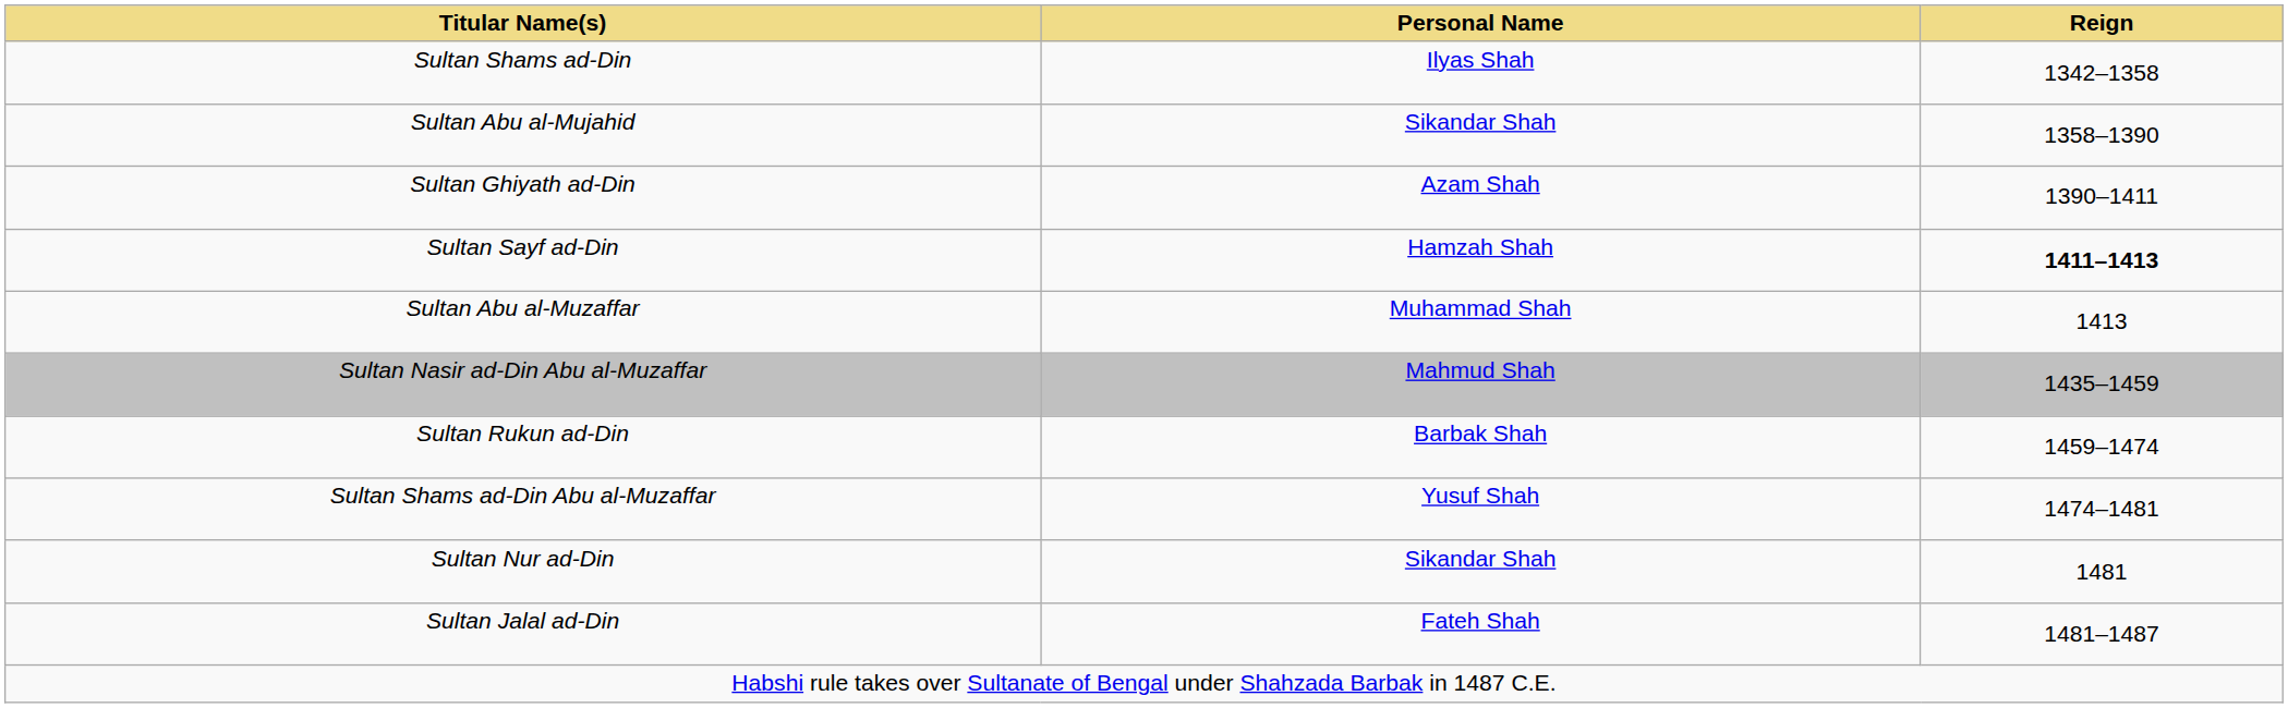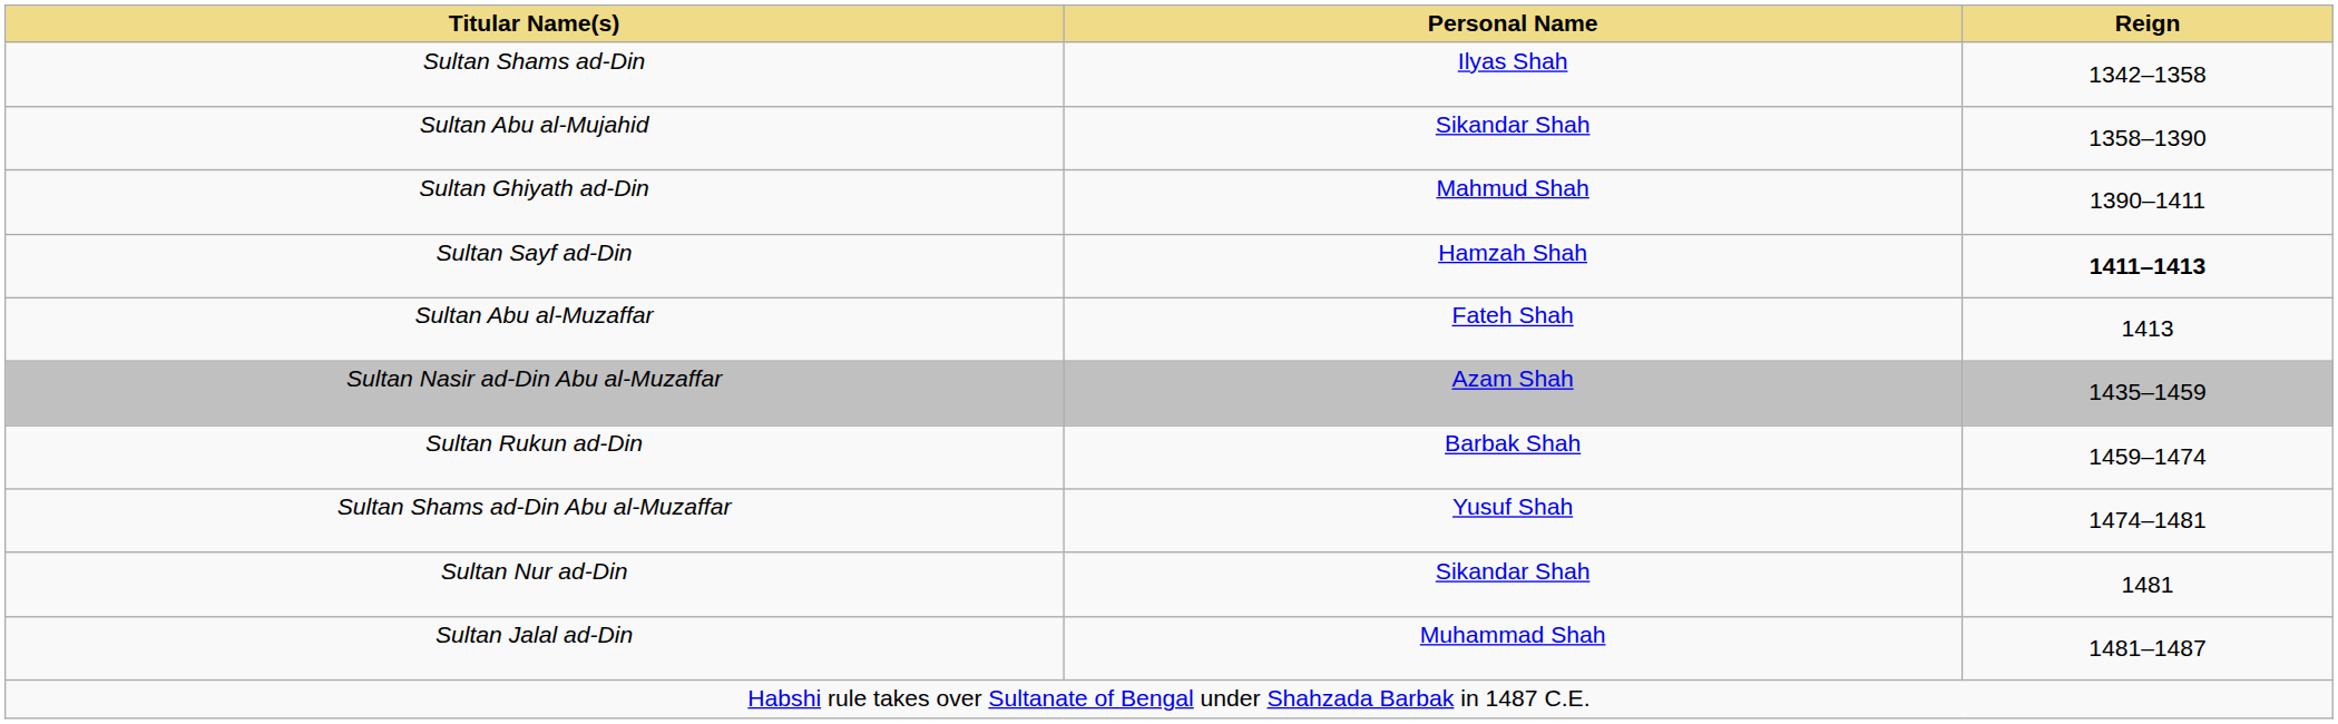Sultan Ghiyath ad-Din | Personal Name: Azam Shah -> Mahmud Shah
Sultan Abu al-Muzaffar | Personal Name: Muhammad Shah -> Fateh Shah
Sultan Nasir ad-Din Abu al-Muzaffar | Personal Name: Mahmud Shah -> Azam Shah
Sultan Jalal ad-Din | Personal Name: Fateh Shah -> Muhammad Shah
